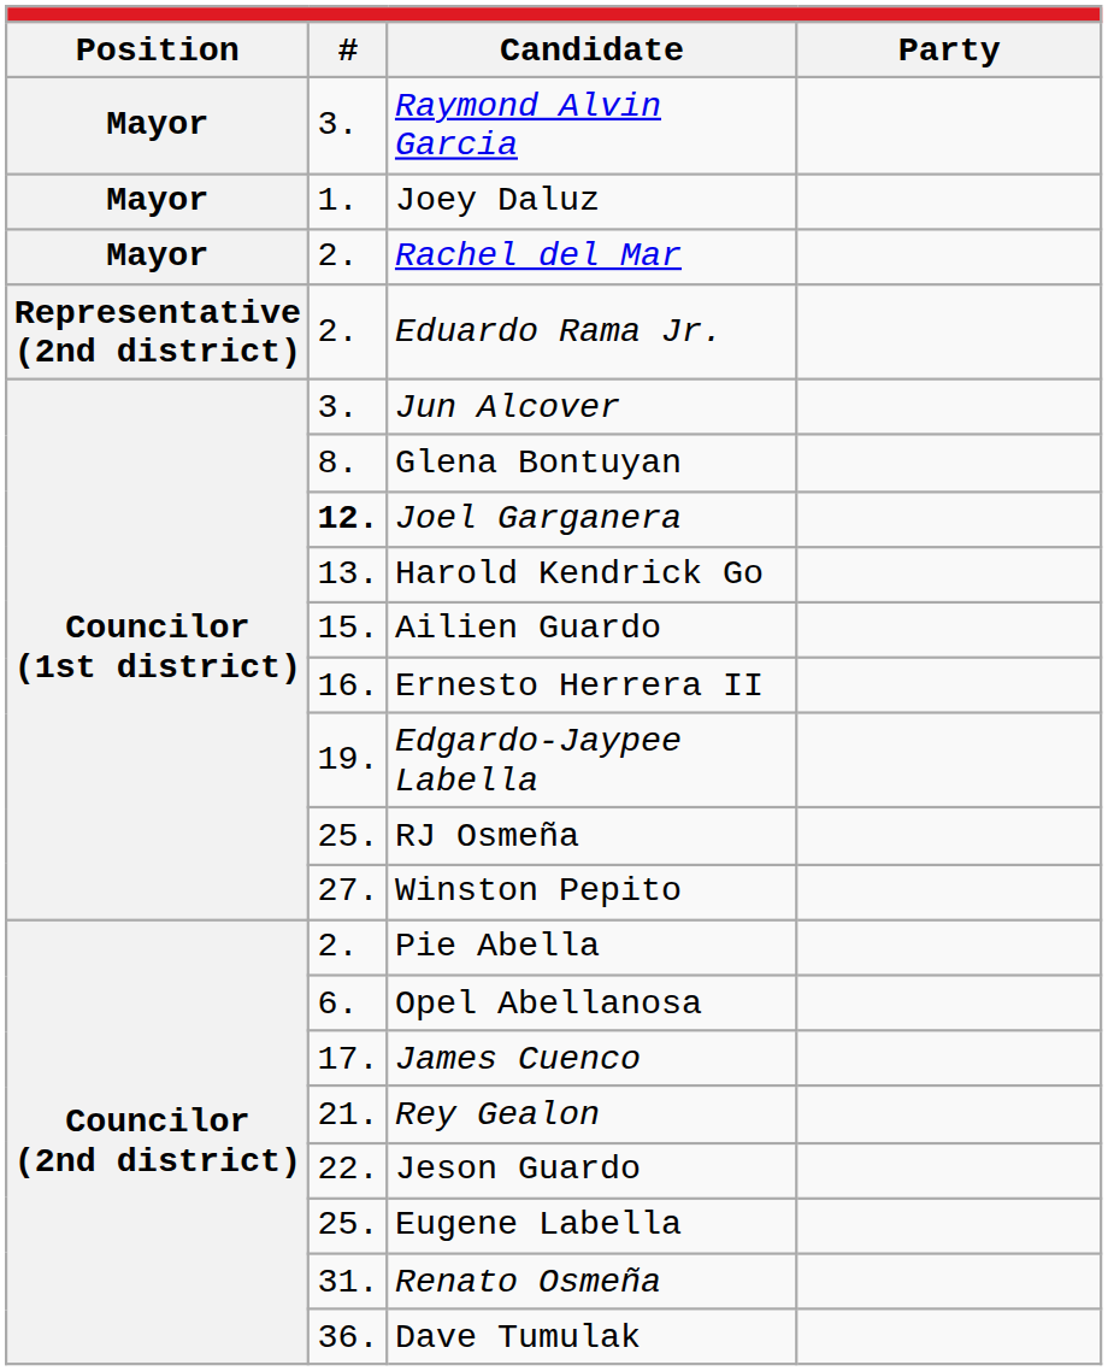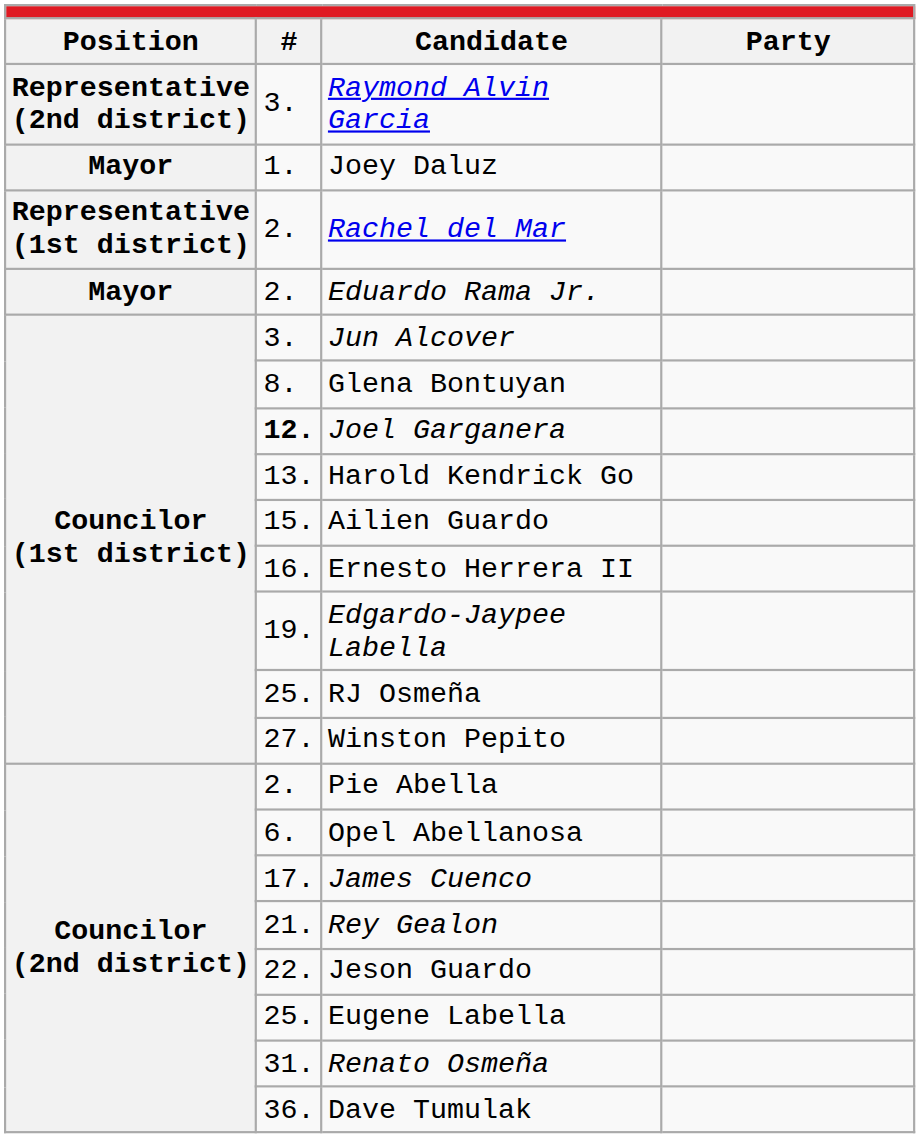Raymond Alvin Garcia | column 1: Mayor -> Representative (2nd district)
Rachel del Mar | column 1: Mayor -> Representative (1st district)
Eduardo Rama Jr. | column 1: Representative (2nd district) -> Mayor
